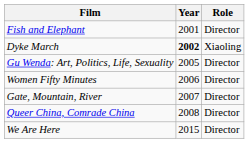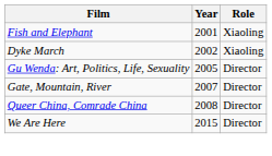Fish and Elephant | Role: Director -> Xiaoling
Dyke March | Year: bold -> normal
- row: Women Fifty Minutes | 2006 | Director
